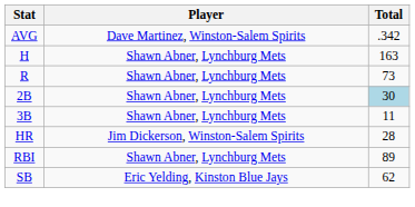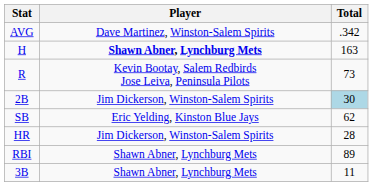H | Player: normal -> bold
R | Player: Shawn Abner, Lynchburg Mets -> Kevin Bootay, Salem Redbirds Jose Leiva, Peninsula Pilots
2B | Player: Shawn Abner, Lynchburg Mets -> Jim Dickerson, Winston-Salem Spirits
rows swapped: 3B <-> SB
